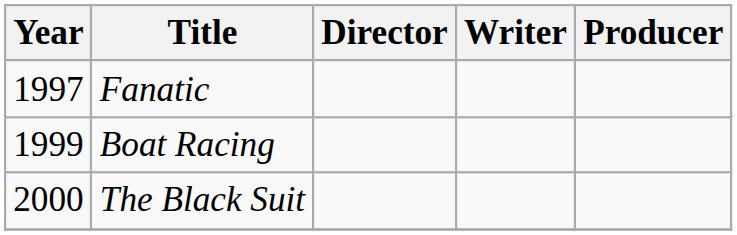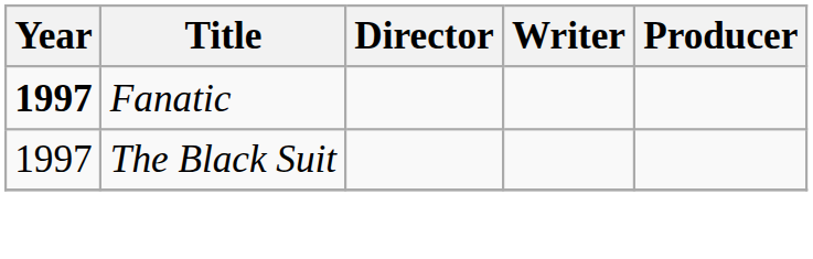Fanatic | Year: normal -> bold
- row: 1999 | Boat Racing
The Black Suit | Year: 2000 -> 1997
